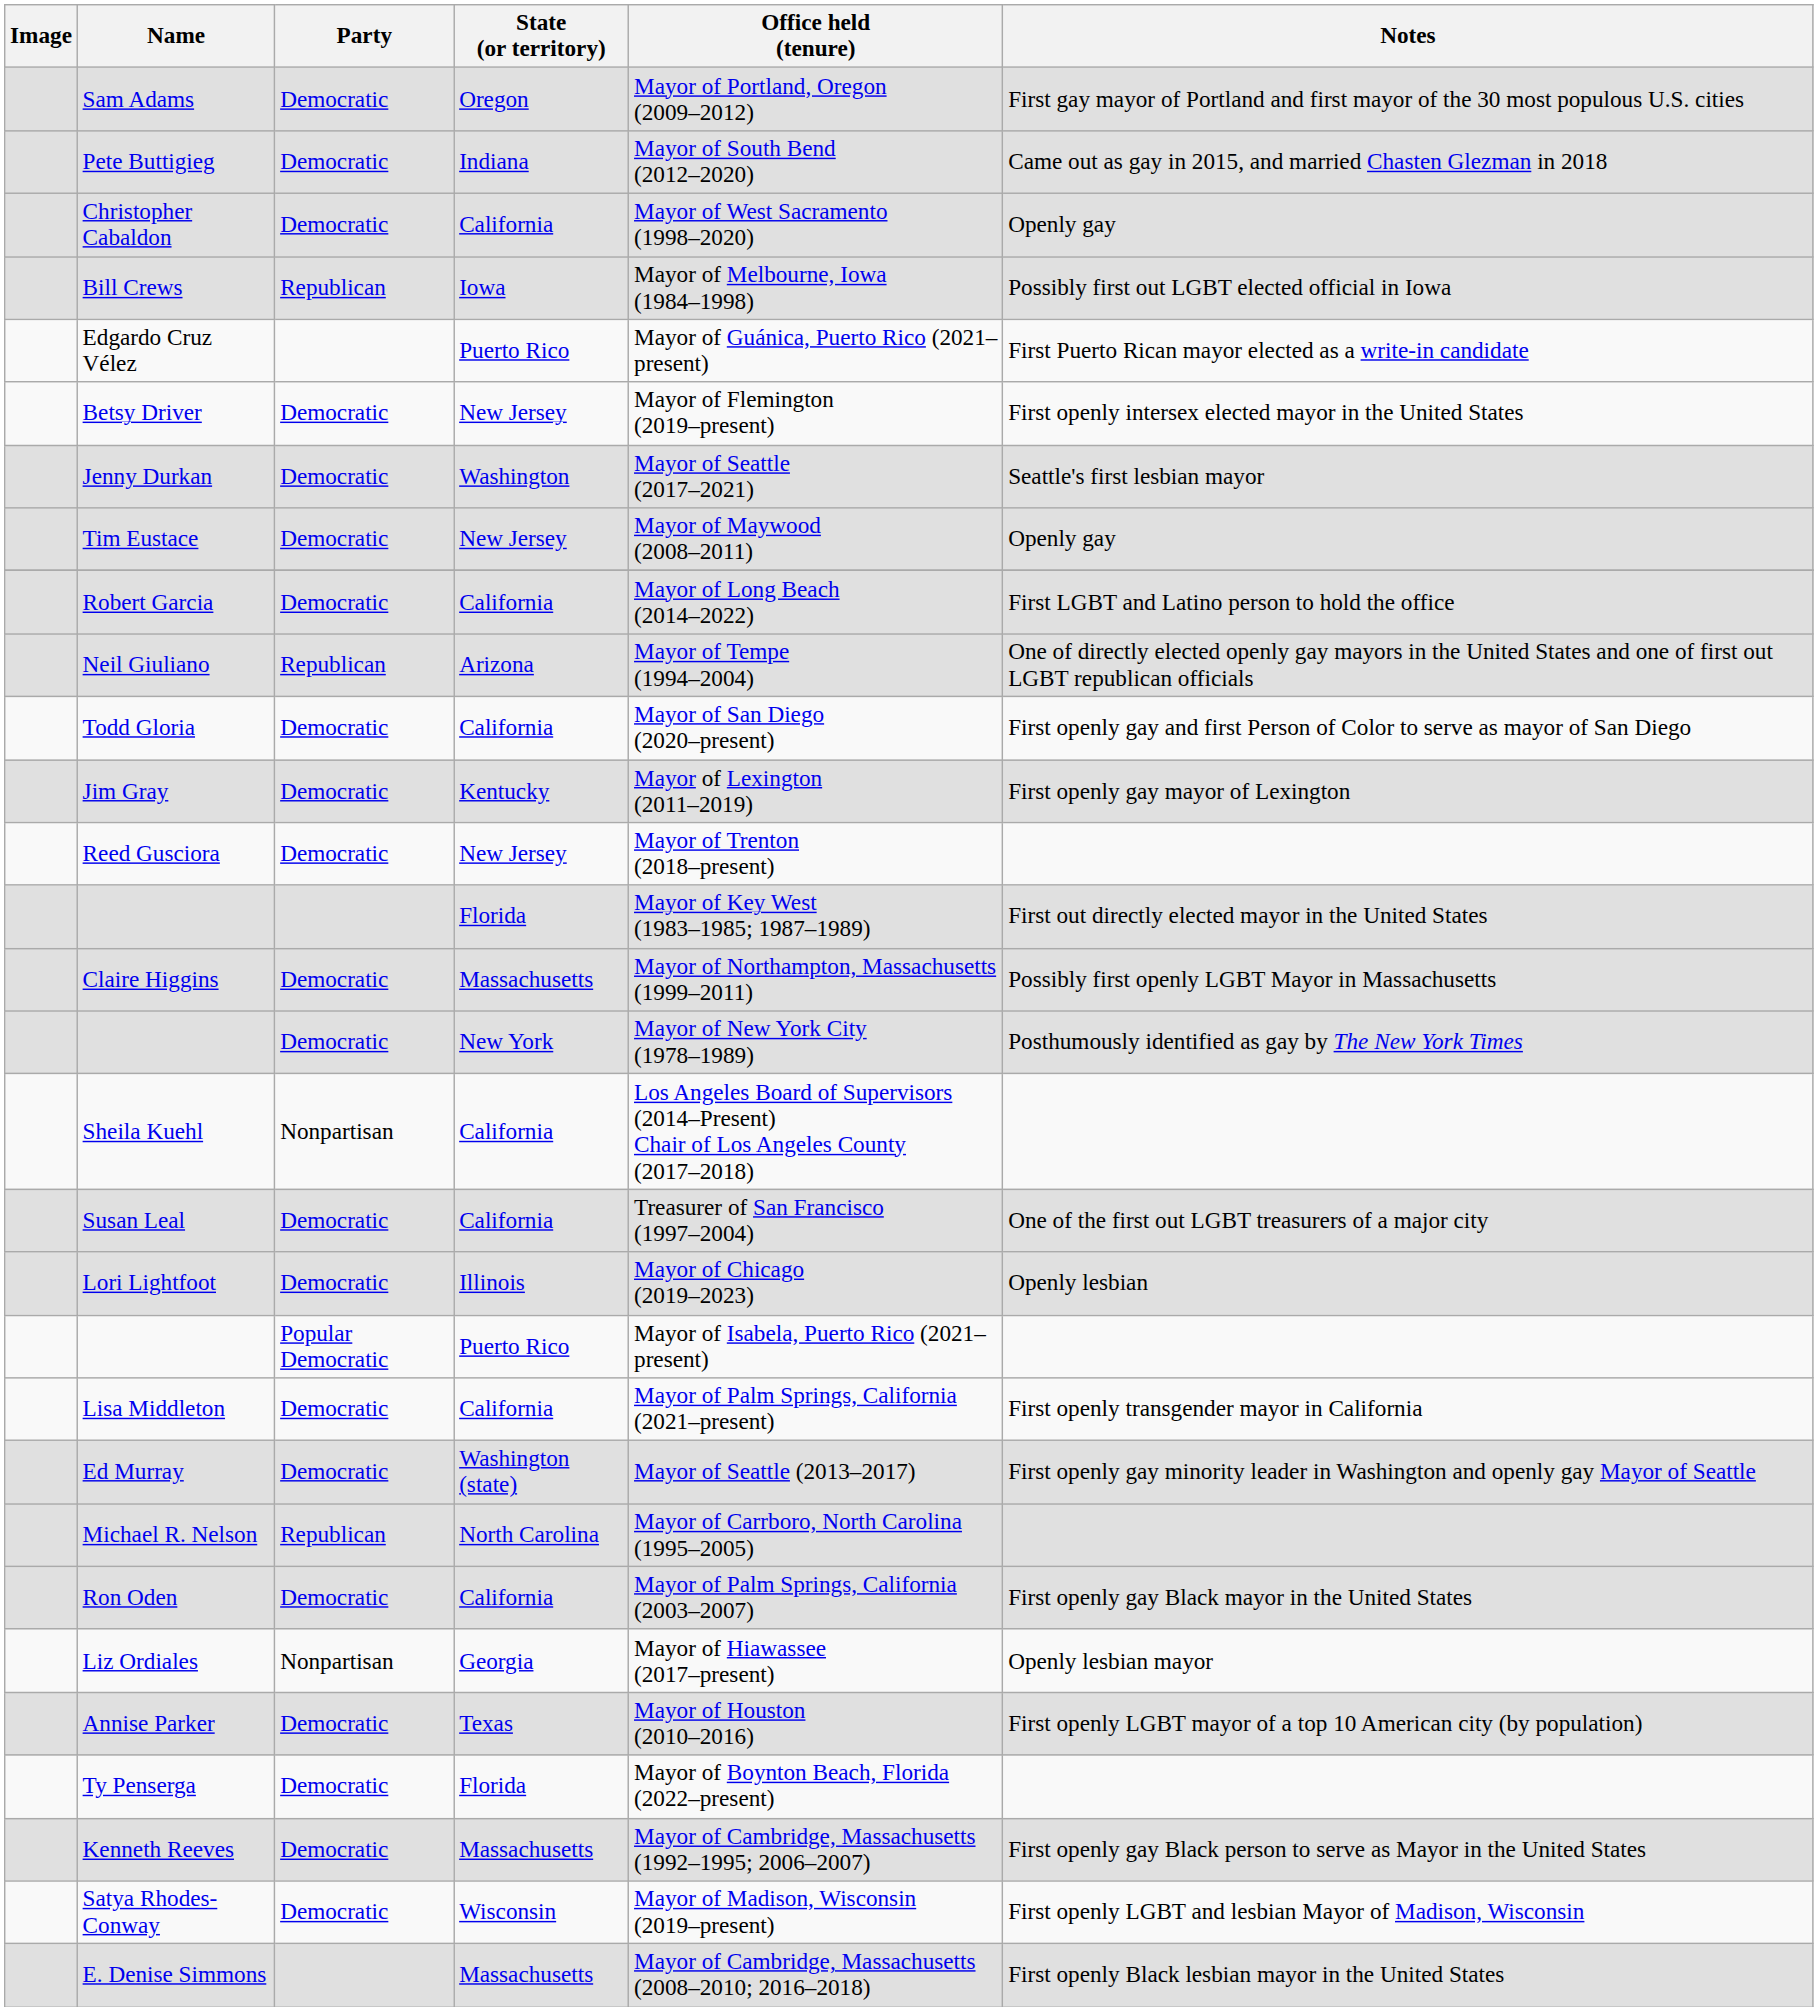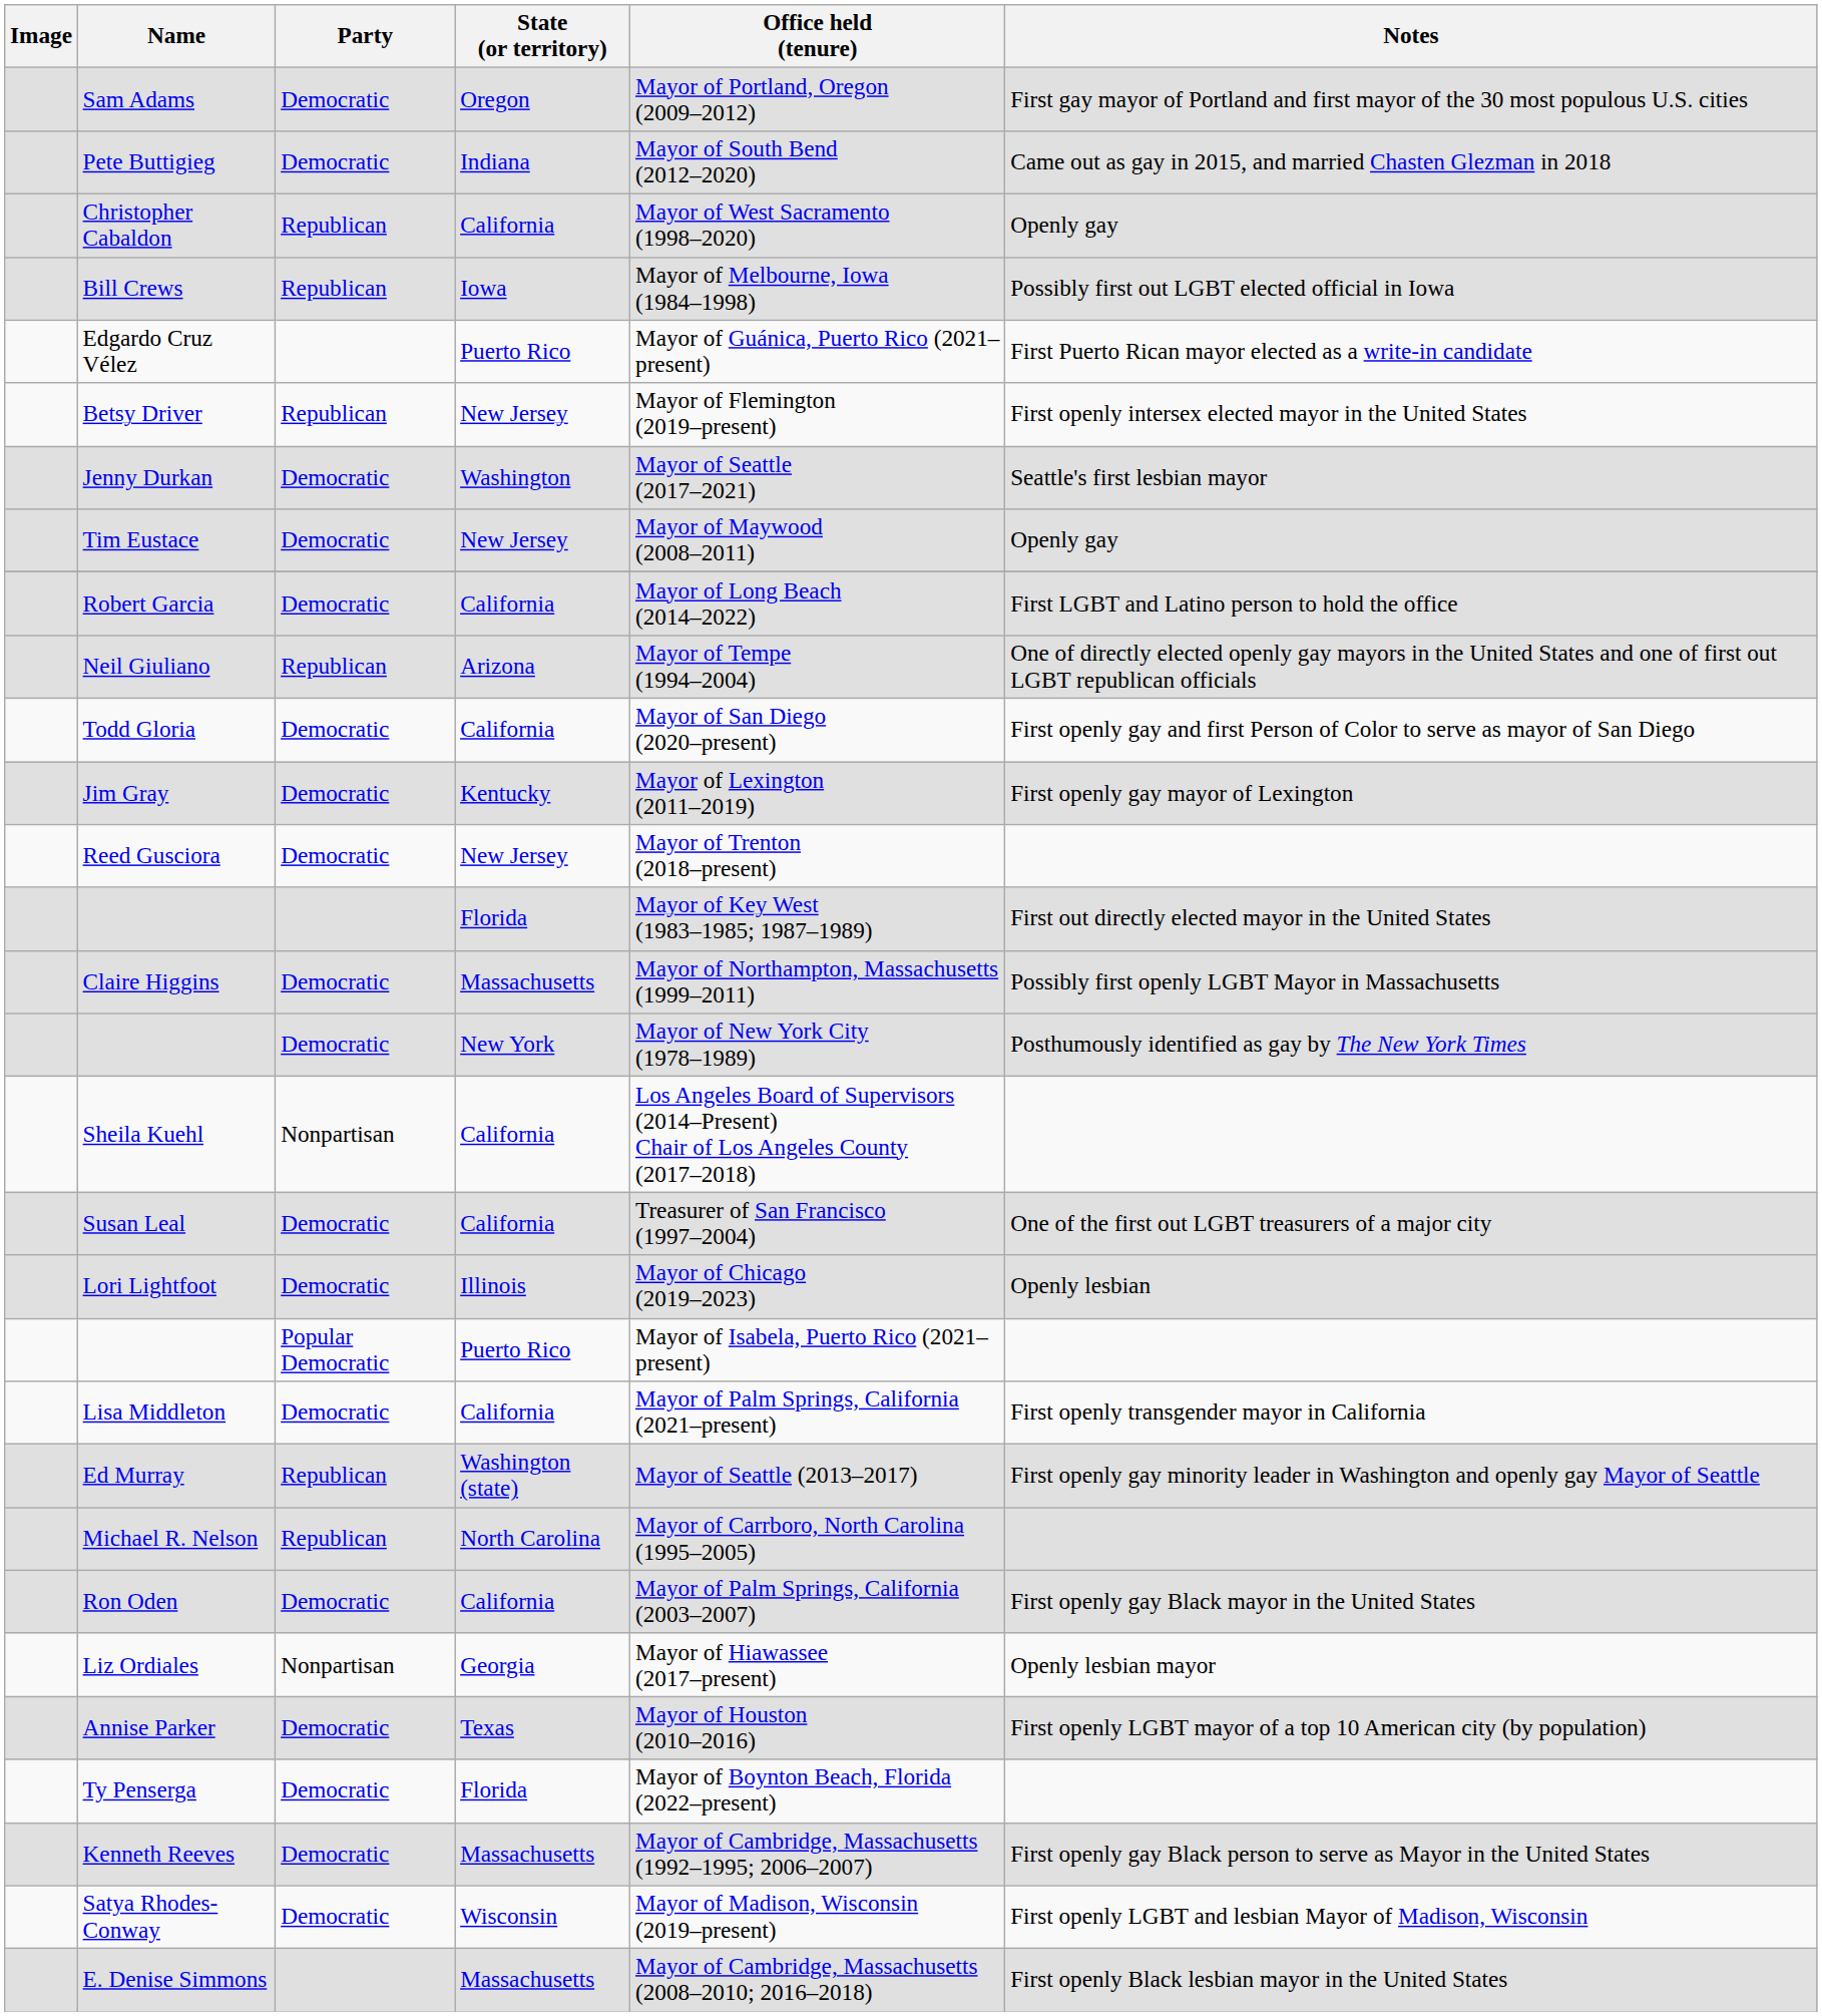Christopher Cabaldon | Party: Democratic -> Republican
Betsy Driver | Party: Democratic -> Republican
Ed Murray | Party: Democratic -> Republican
